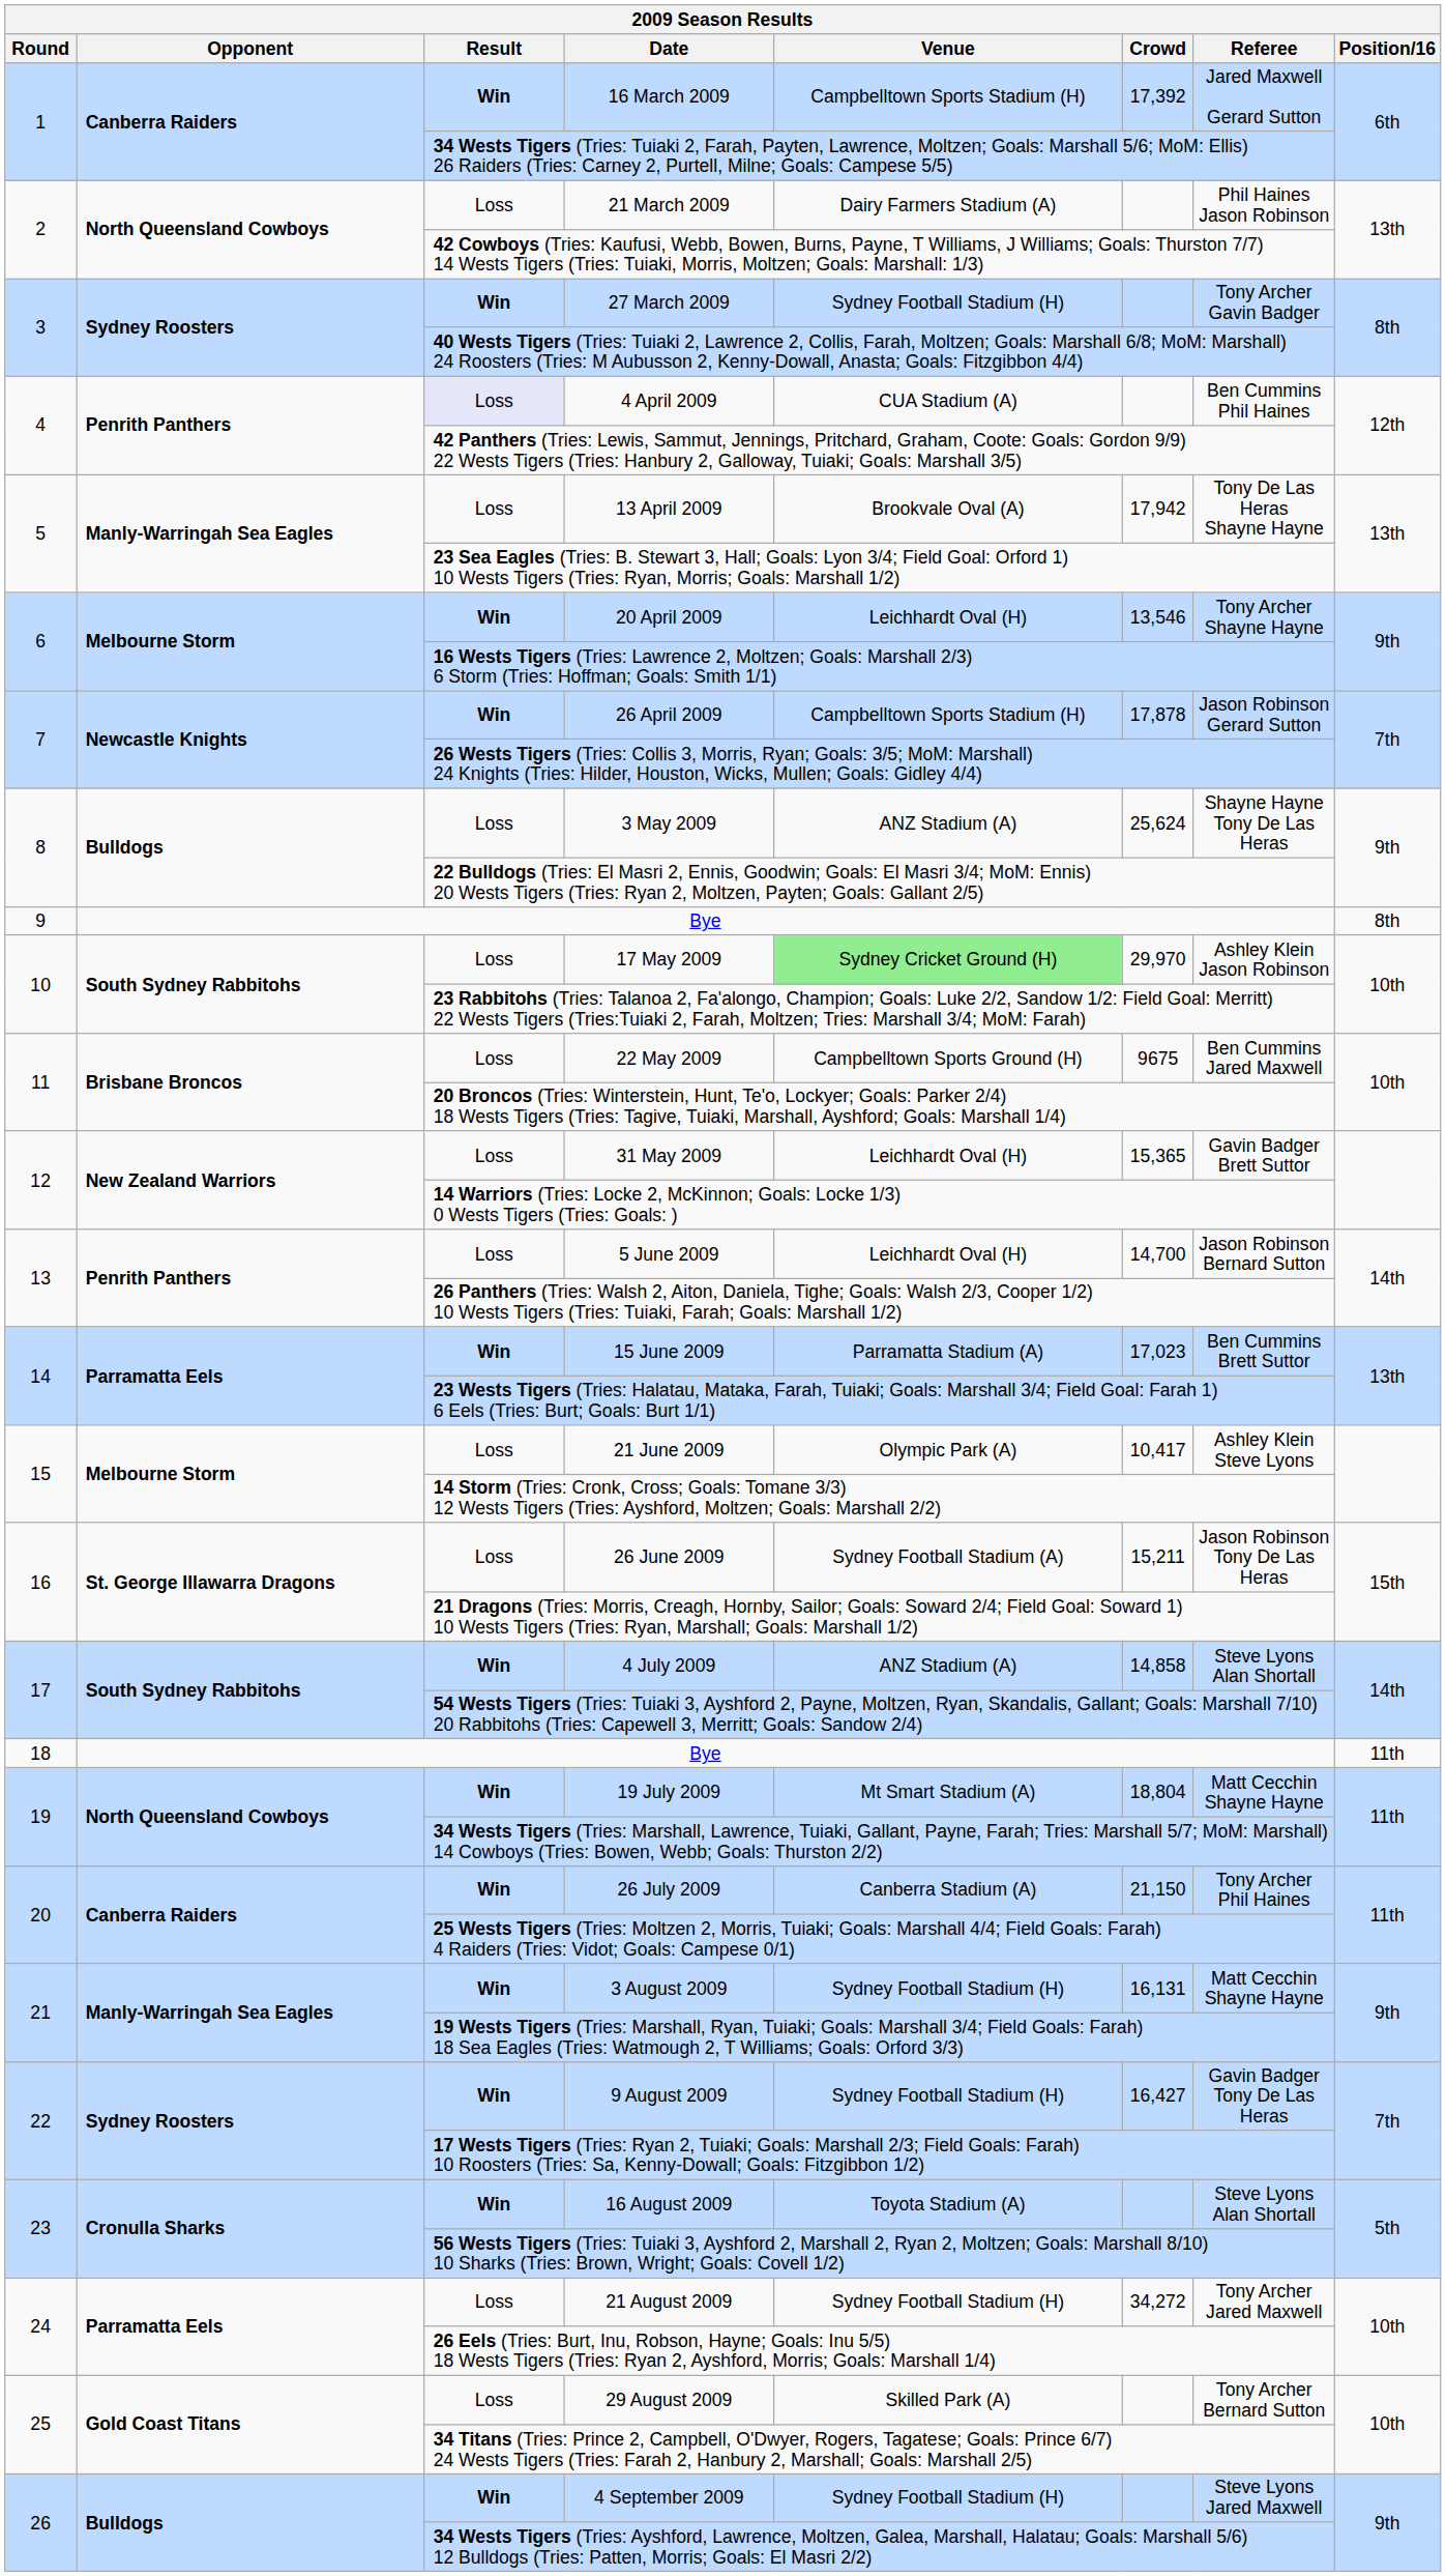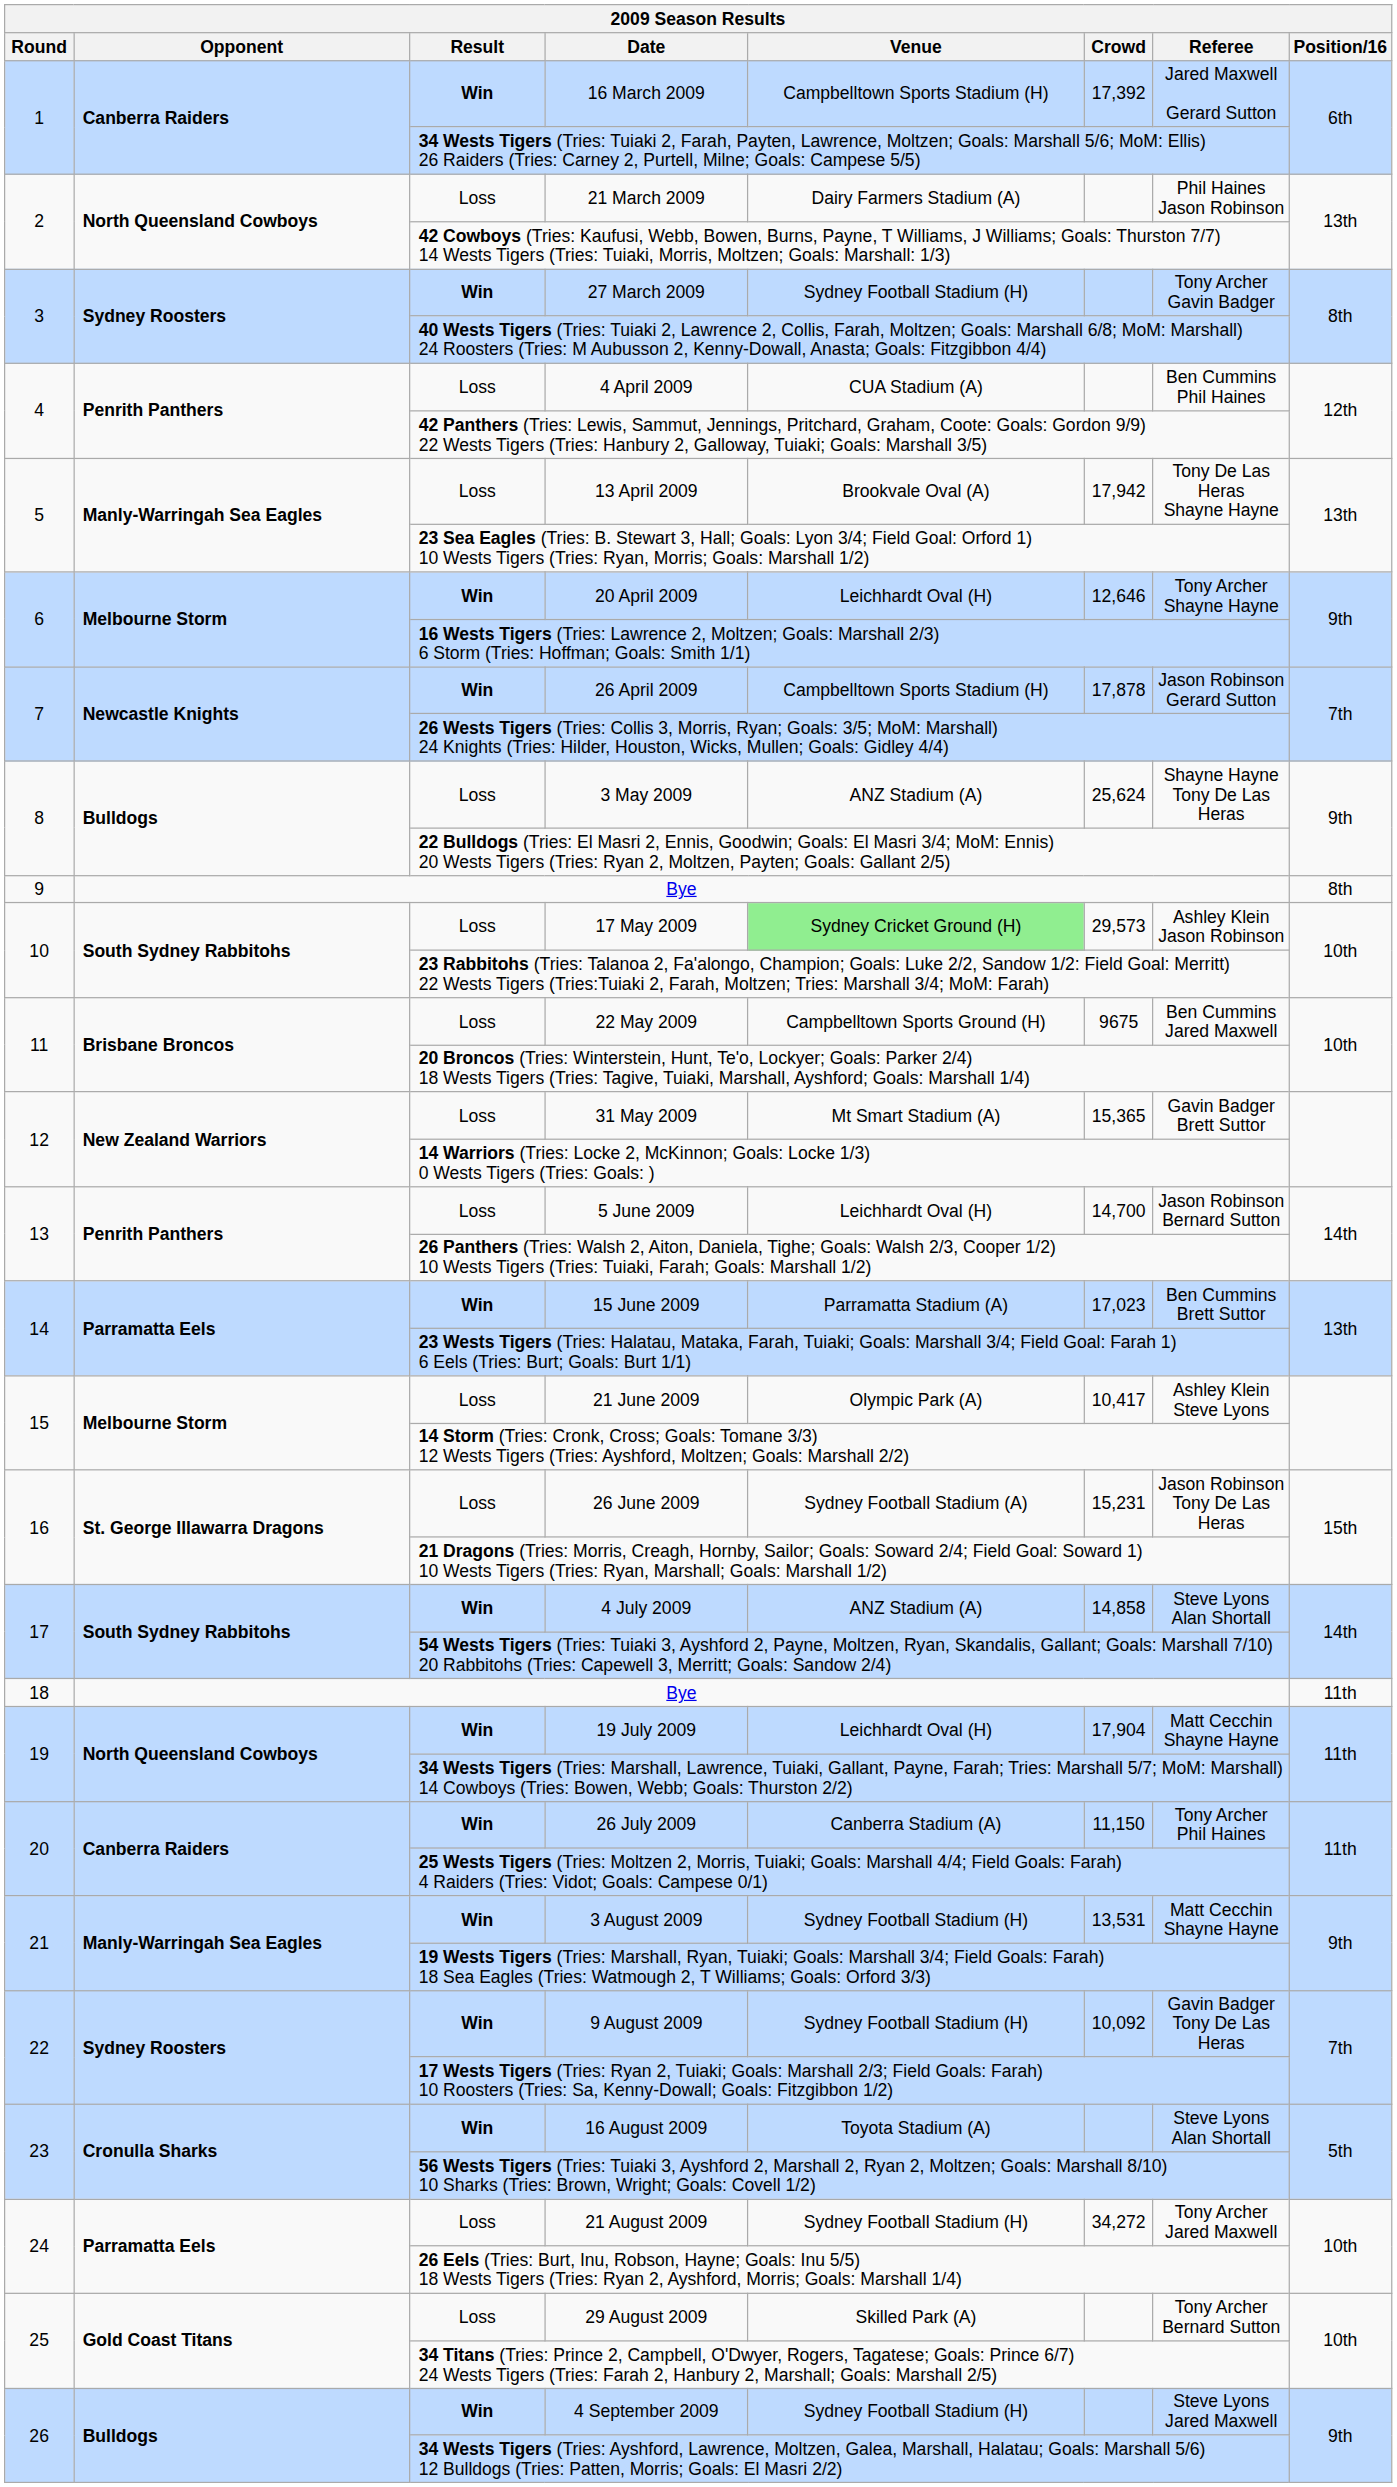4 April 2009 | Result: lavender background -> no background
20 April 2009 | Crowd: 13,546 -> 12,646
17 May 2009 | Crowd: 29,970 -> 29,573
31 May 2009 | Venue: Leichhardt Oval (H) -> Mt Smart Stadium (A)
26 June 2009 | Crowd: 15,211 -> 15,231
19 July 2009 | Venue: Mt Smart Stadium (A) -> Leichhardt Oval (H)
19 July 2009 | Crowd: 18,804 -> 17,904
26 July 2009 | Crowd: 21,150 -> 11,150
3 August 2009 | Crowd: 16,131 -> 13,531
9 August 2009 | Crowd: 16,427 -> 10,092
